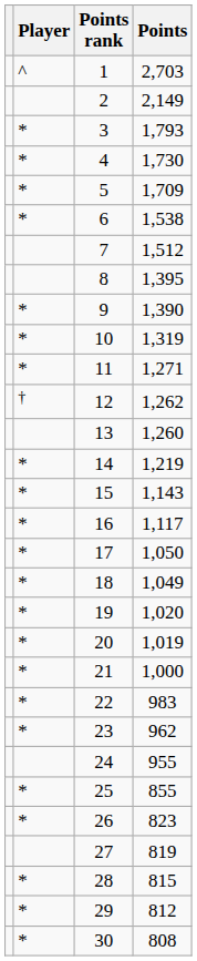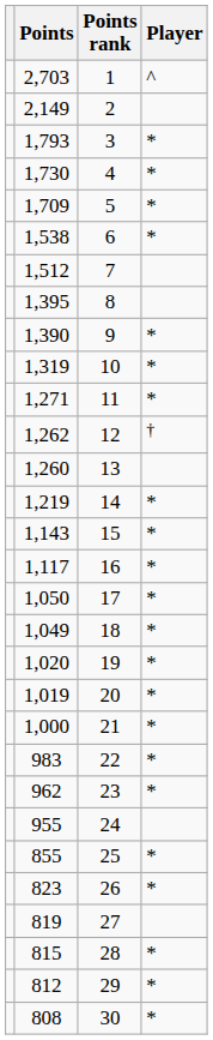columns swapped: Player <-> Points
